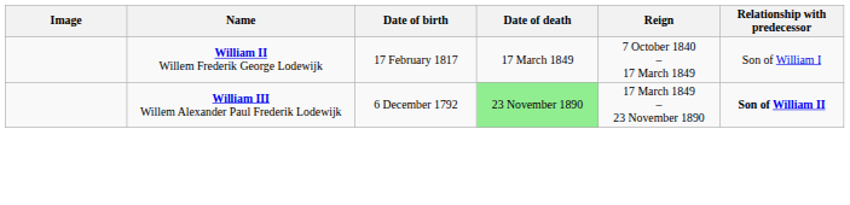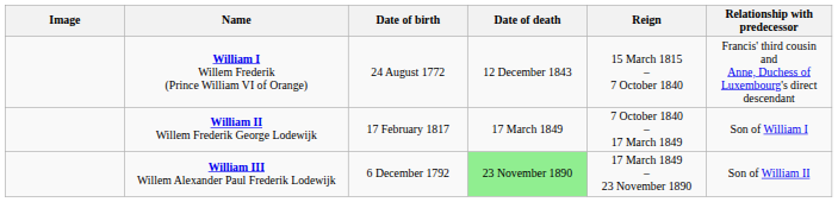+ row: William I Willem Frederik (Prince William VI of Orange) | 24 August 1772 | 12 December 1843 | 15 March 1815 – 7 October 1840 | Francis' third cousin and Anne, Duchess of Luxembourg's direct descendant
William III Willem Alexander Paul Frederik Lodewijk | Relationship with predecessor: bold -> normal
